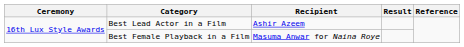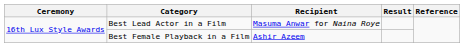Best Lead Actor in a Film | Recipient: Ashir Azeem -> Masuma Anwar for Naina Roye
Best Female Playback in a Film | Recipient: Masuma Anwar for Naina Roye -> Ashir Azeem
